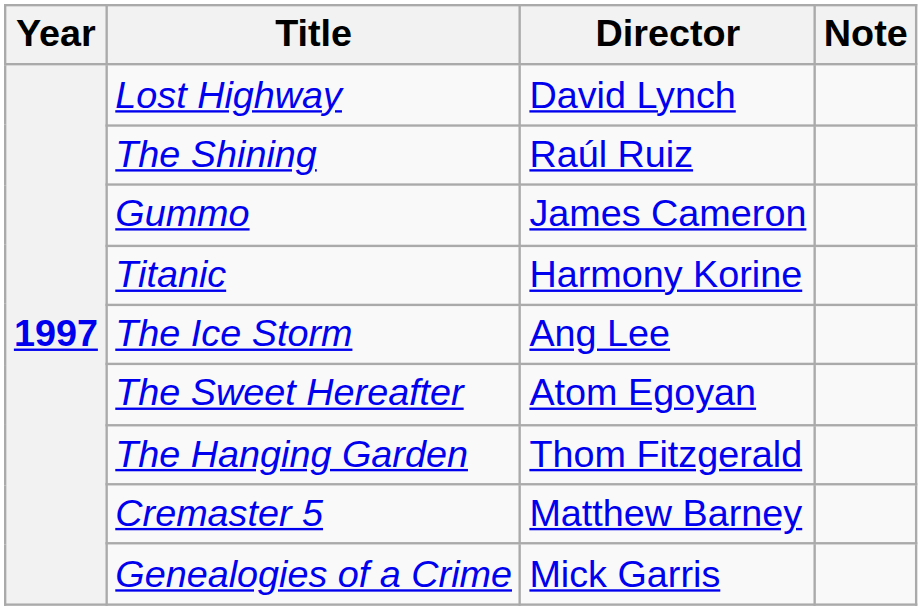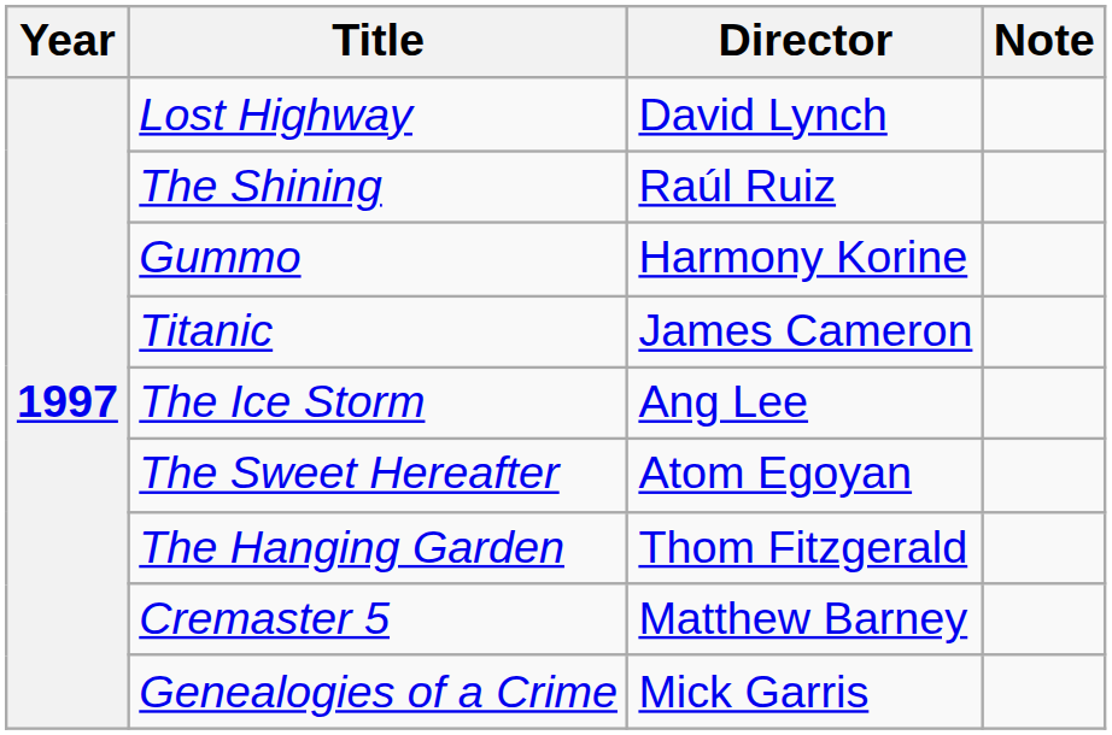Gummo | Director: James Cameron -> Harmony Korine
Titanic | Director: Harmony Korine -> James Cameron
